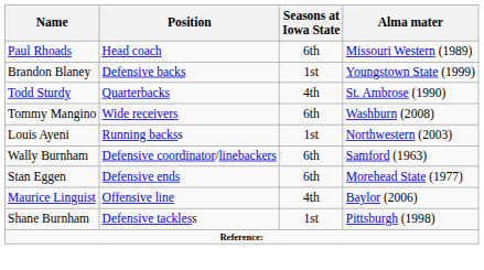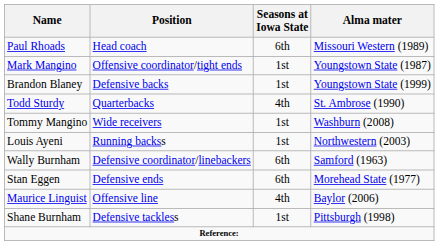+ row: Mark Mangino | Offensive coordinator/tight ends | 1st | Youngstown State (1987)
Tommy Mangino | Seasons at Iowa State: 6th -> 1st
